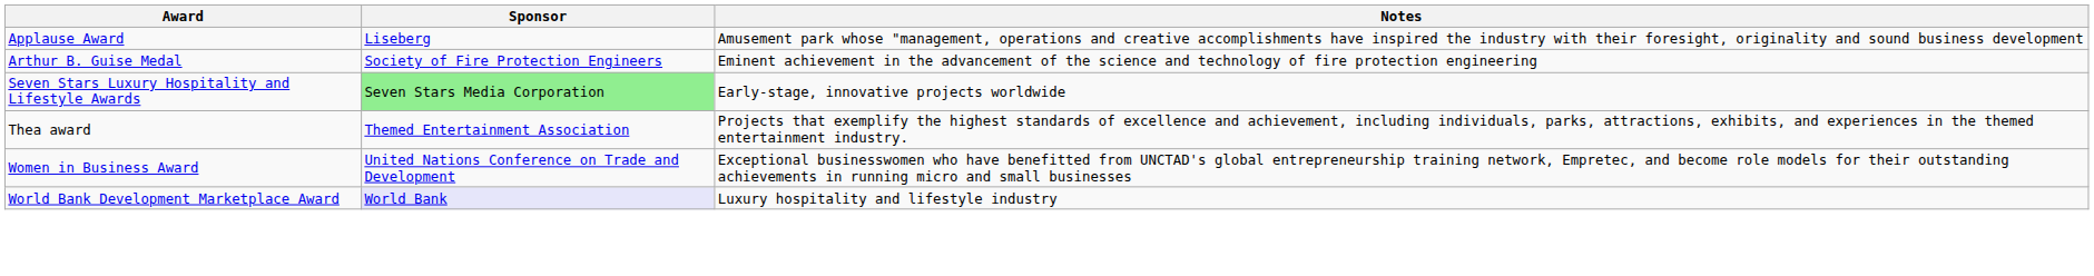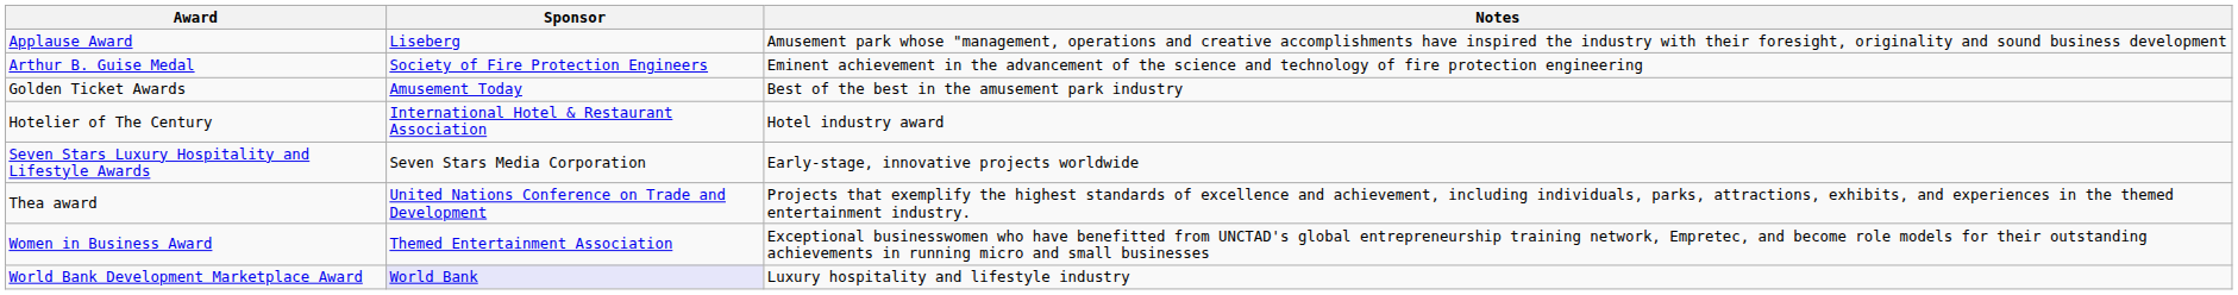+ row: Golden Ticket Awards | Amusement Today | Best of the best in the amusement park industry
+ row: Hotelier of The Century | International Hotel & Restaurant Association | Hotel industry award
Seven Stars Luxury Hospitality and Lifestyle Awards | Sponsor: lightgreen background -> no background
Thea award | Sponsor: Themed Entertainment Association -> United Nations Conference on Trade and Development
Women in Business Award | Sponsor: United Nations Conference on Trade and Development -> Themed Entertainment Association
